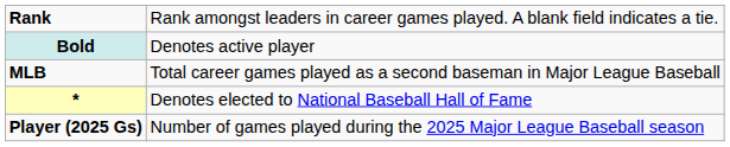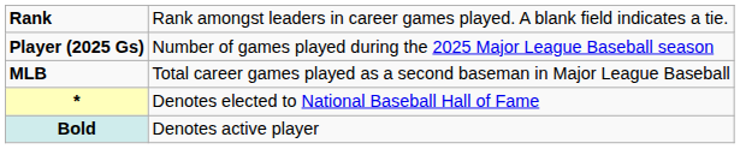rows swapped: Player (2025 Gs) <-> Bold
